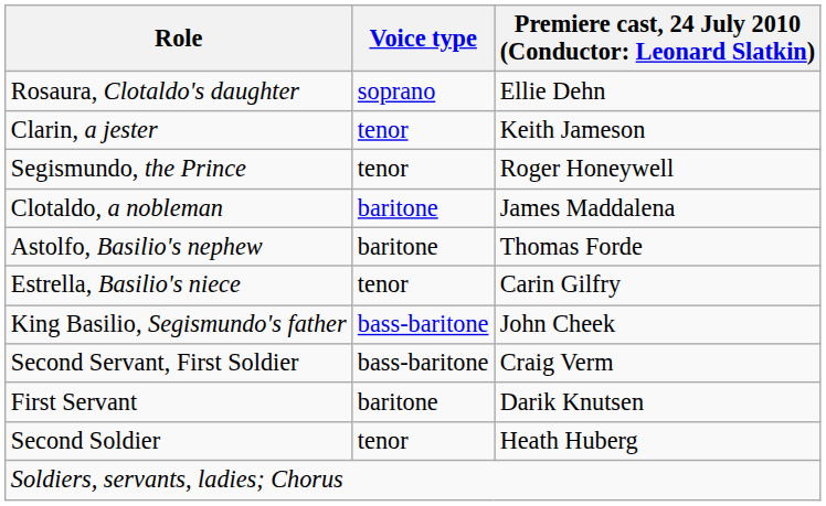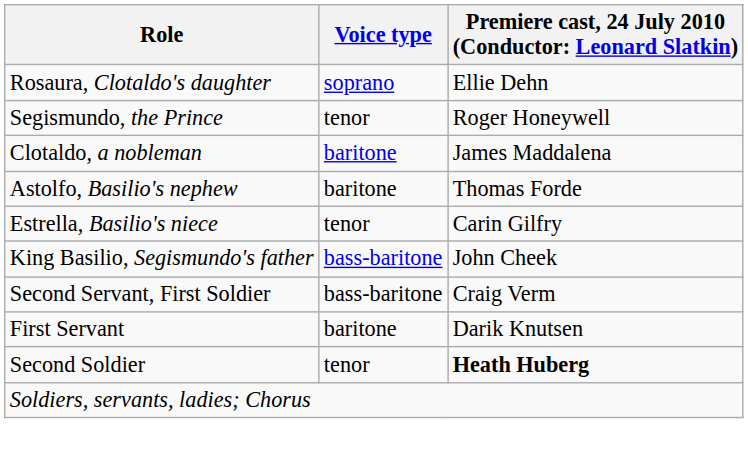- row: Clarin, a jester | tenor | Keith Jameson
Second Soldier | column 3: normal -> bold
